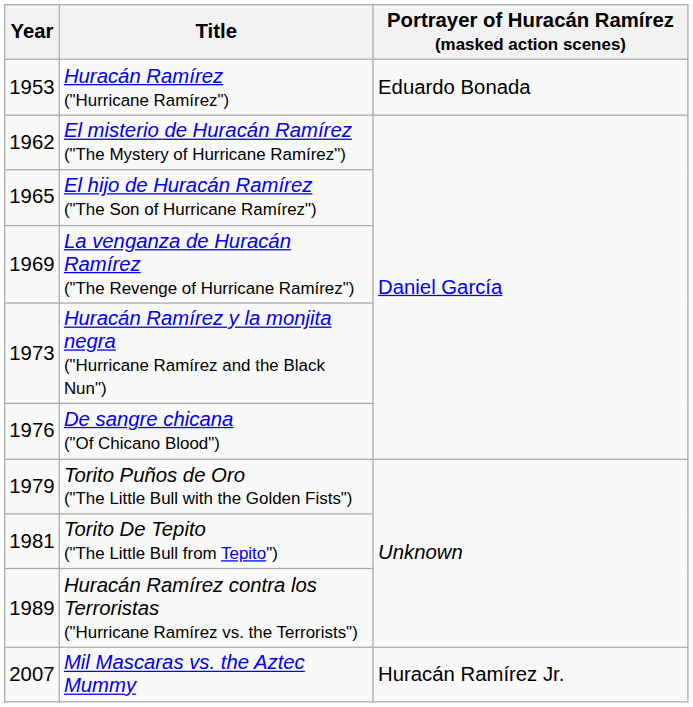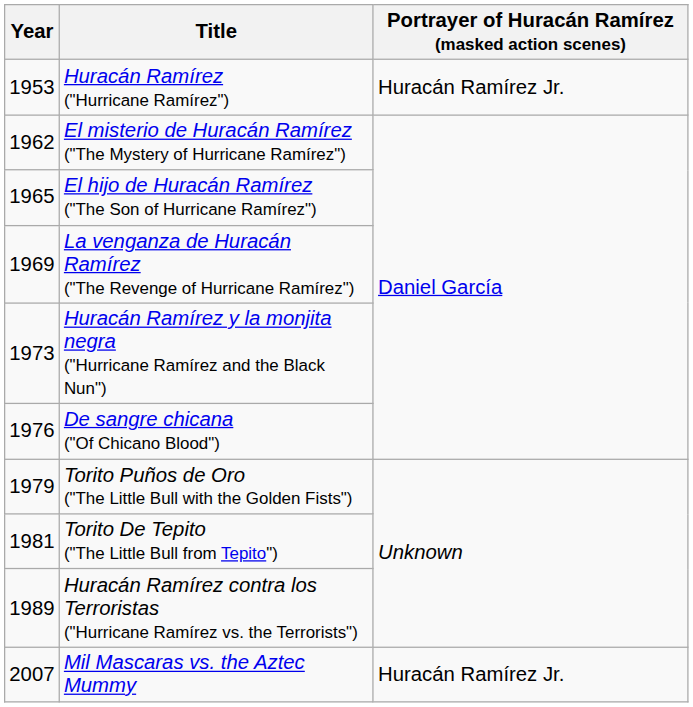Huracán Ramírez ("Hurricane Ramírez") | Portrayer of Huracán Ramírez (masked action scenes): Eduardo Bonada -> Huracán Ramírez Jr.
